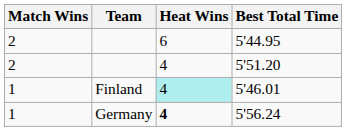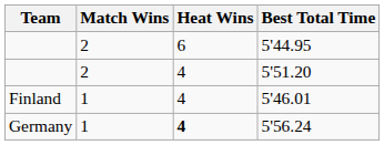columns swapped: Team <-> Match Wins
5'46.01 | Heat Wins: paleturquoise background -> no background
